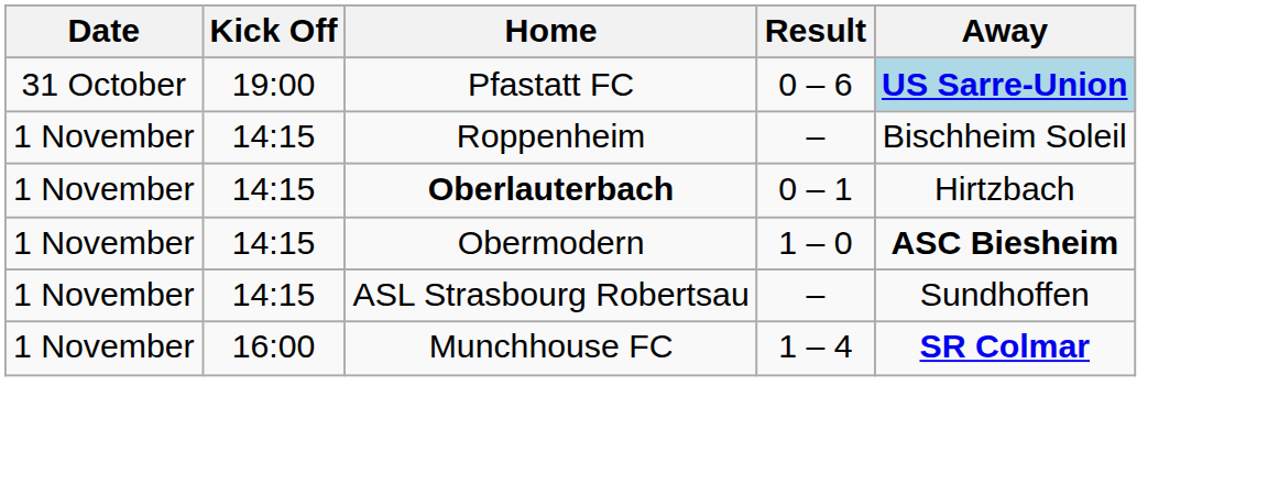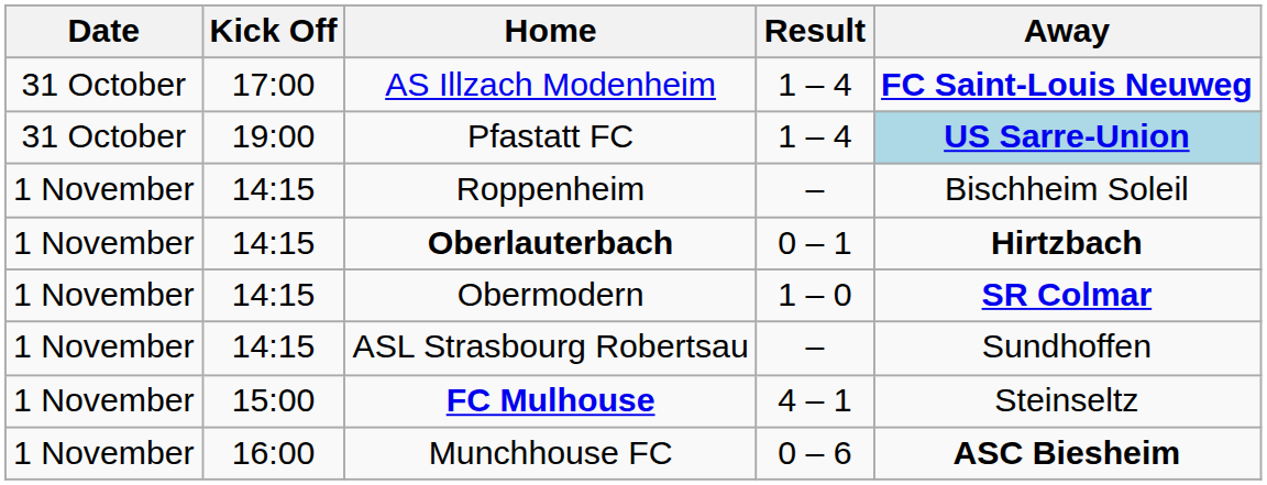+ row: 31 October | 17:00 | AS Illzach Modenheim | 1 – 4 | FC Saint-Louis Neuweg
Pfastatt FC | Result: 0 – 6 -> 1 – 4
Oberlauterbach | Away: normal -> bold
Obermodern | Away: ASC Biesheim -> SR Colmar
+ row: 1 November | 15:00 | FC Mulhouse | 4 – 1 | Steinseltz
Munchhouse FC | Result: 1 – 4 -> 0 – 6
Munchhouse FC | Away: SR Colmar -> ASC Biesheim
